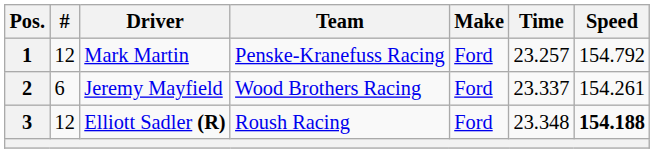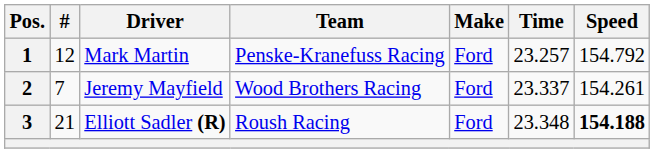2 | #: 6 -> 7
3 | #: 12 -> 21
